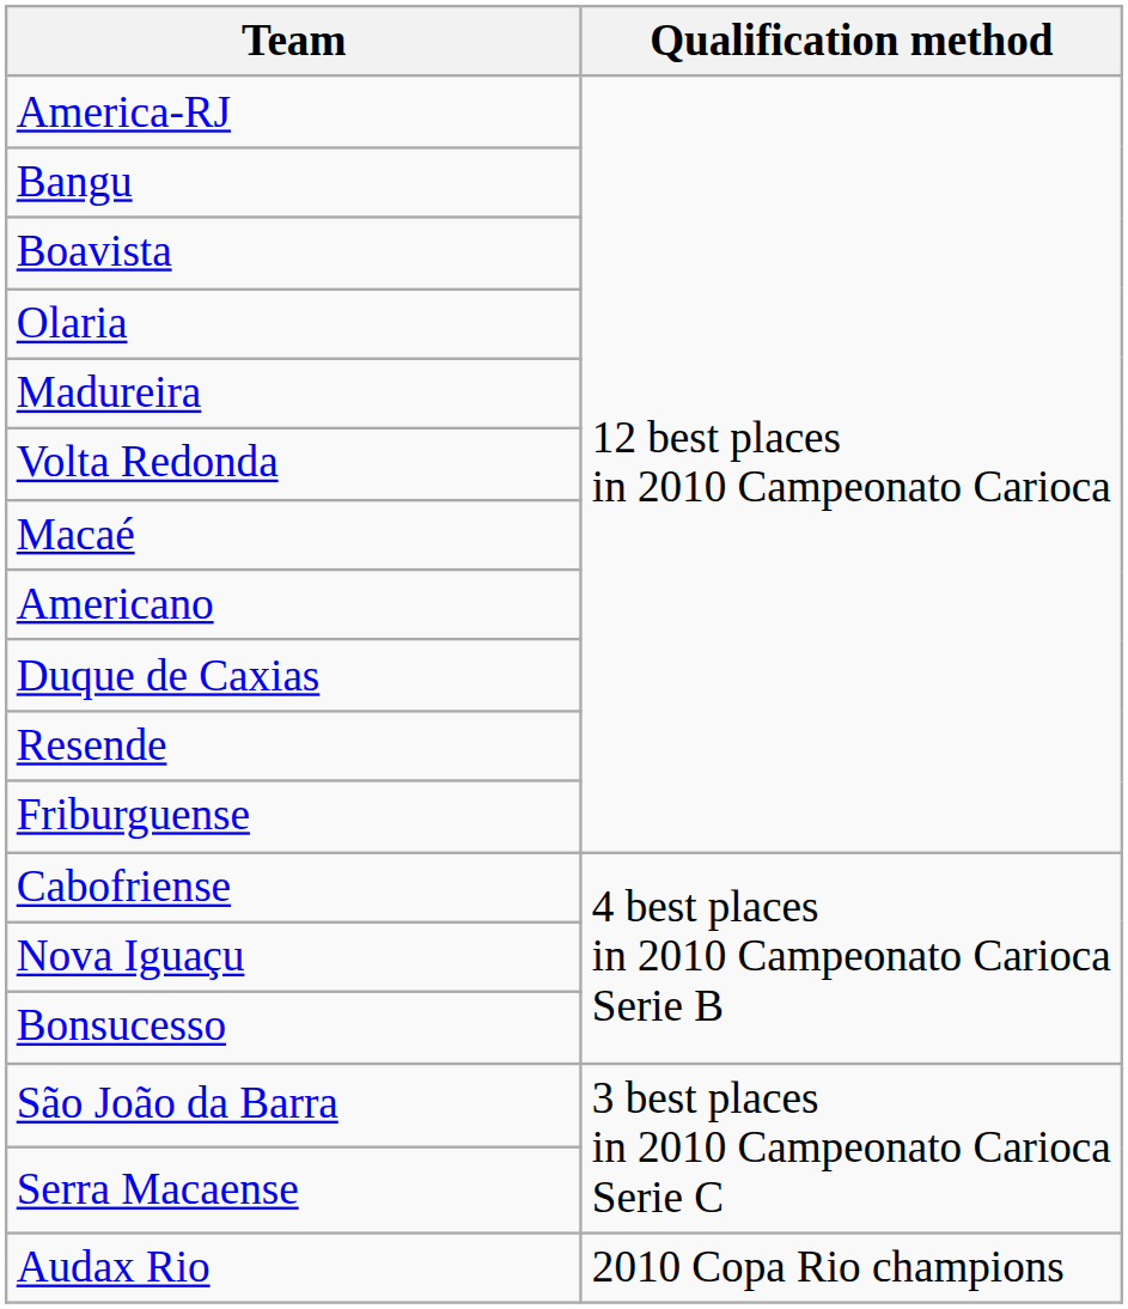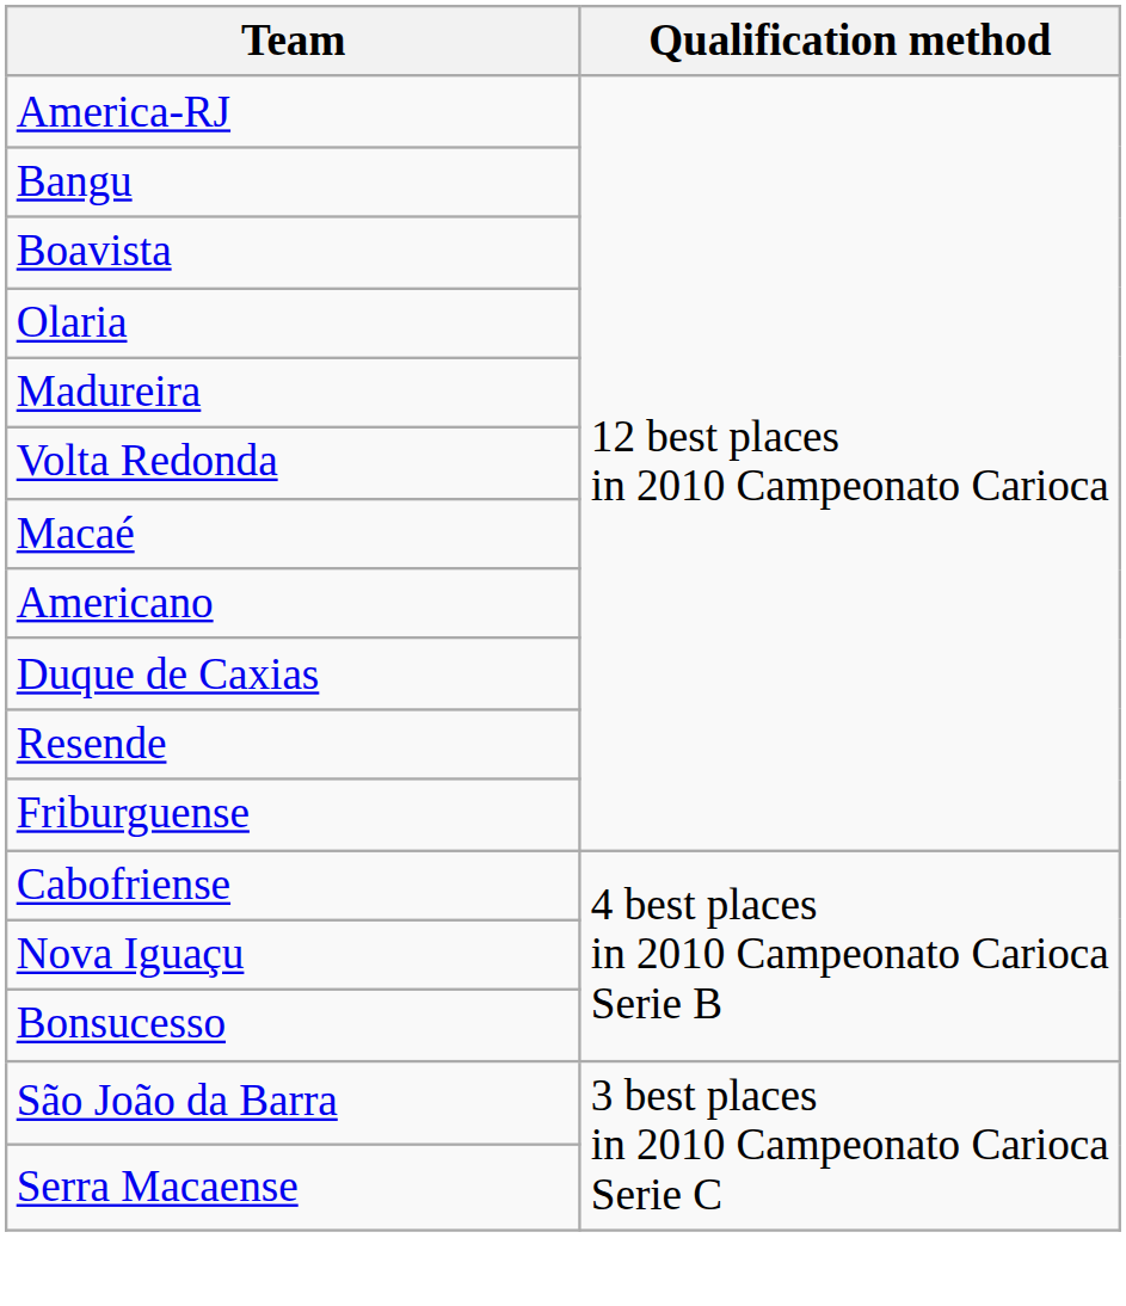- row: Audax Rio | 2010 Copa Rio champions
